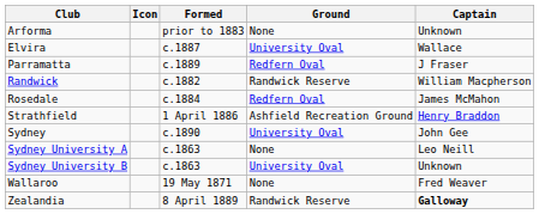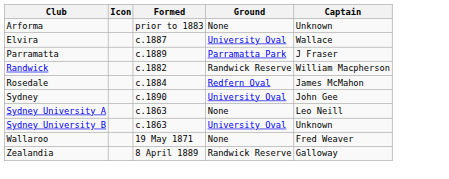Parramatta | Ground: Redfern Oval -> Parramatta Park
- row: Strathfield | 1 April 1886 | Ashfield Recreation Ground | Henry Braddon
Zealandia | Captain: bold -> normal
